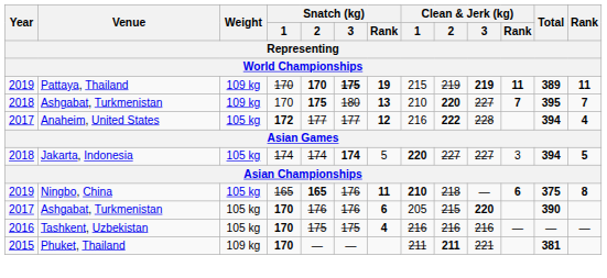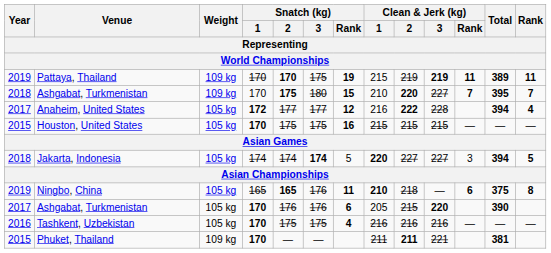Pattaya, Thailand | Snatch (kg) / 3: bold -> normal
2018 / Ashgabat, Turkmenistan | Snatch (kg) / Rank: 13 -> 15
+ row: 2015 | Houston, United States | 105 kg | 170 | 175 | 175 | 16 | 215 | 215 | 215 | — | — | —
